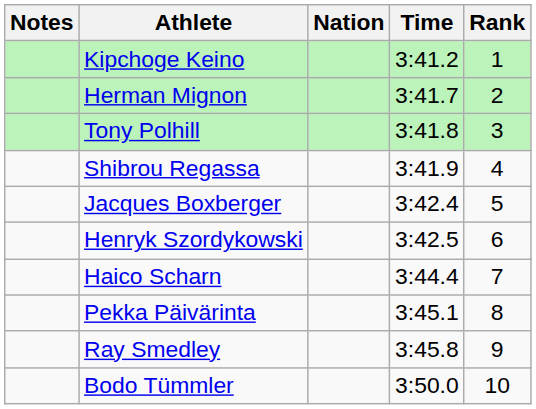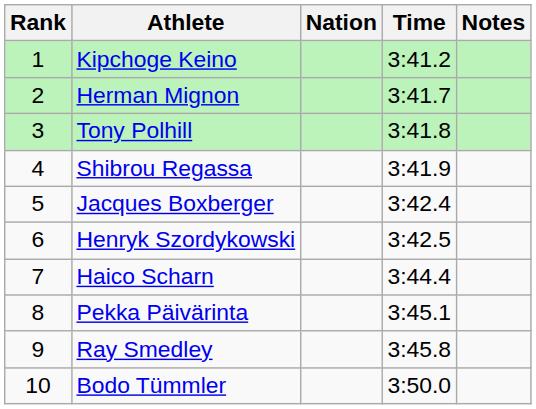columns swapped: Rank <-> Notes
